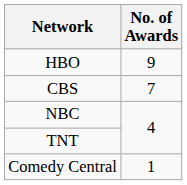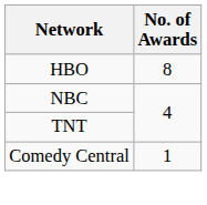HBO | No. of Awards: 9 -> 8
- row: CBS | 7
